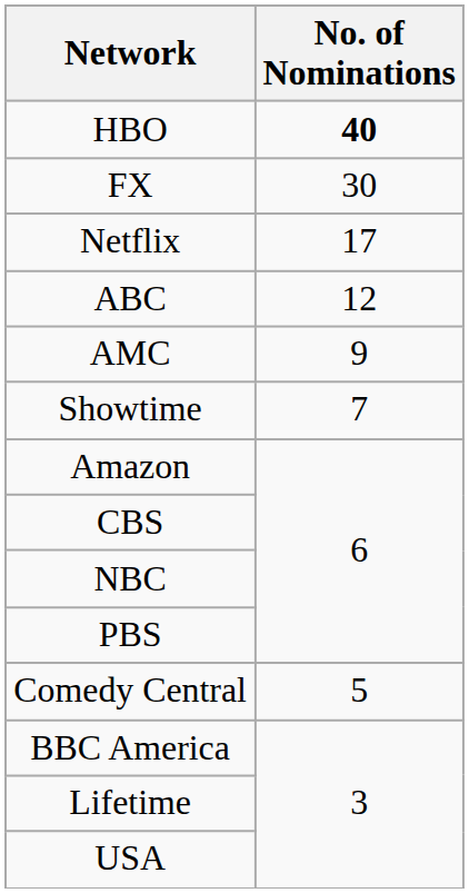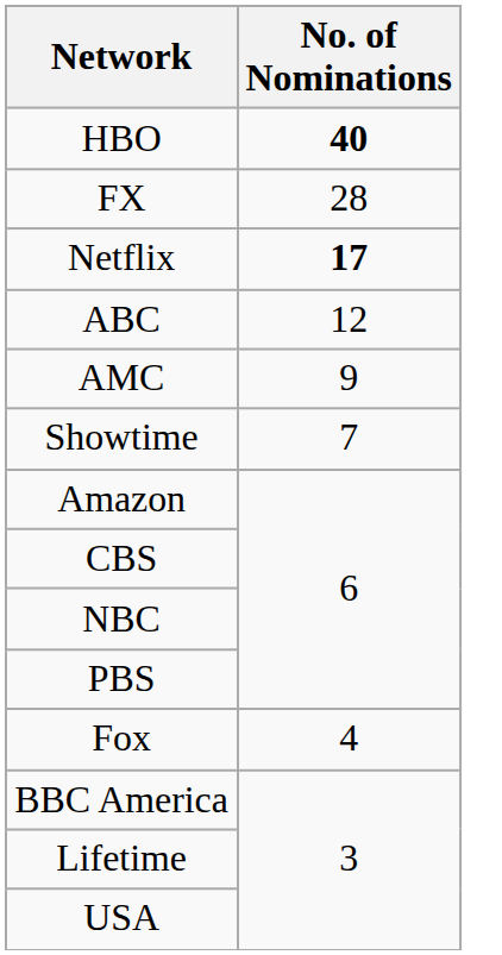FX | No. of Nominations: 30 -> 28
Netflix | No. of Nominations: normal -> bold
- row: Comedy Central | 5
+ row: Fox | 4
